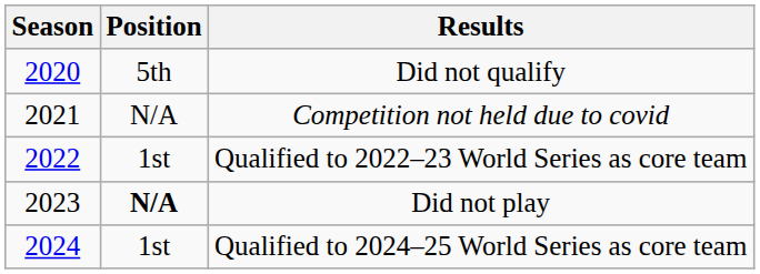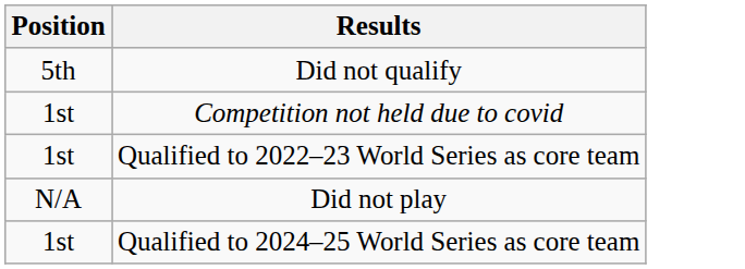- column: Season | 2020 | 2021 | 2022 | 2023 | 2024
Competition not held due to covid | Position: N/A -> 1st
Did not play | Position: bold -> normal
